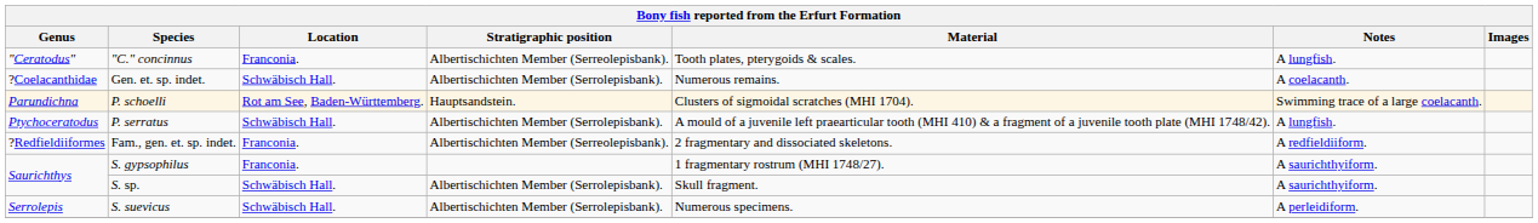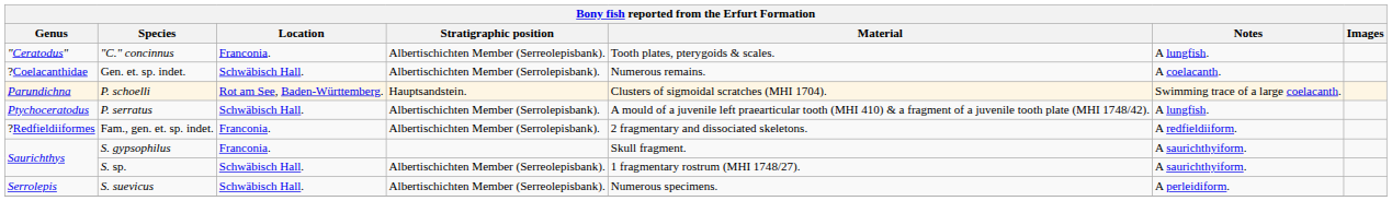Fam., gen. et. sp. indet. | Stratigraphic position: Albertischichten Member (Serreolepisbank). -> Albertischichten Member (Serrolepisbank).
S. gypsophilus | Material: 1 fragmentary rostrum (MHI 1748/27). -> Skull fragment.
S. sp. | Stratigraphic position: Albertischichten Member (Serrolepisbank). -> Albertischichten Member (Serreolepisbank).
S. sp. | Material: Skull fragment. -> 1 fragmentary rostrum (MHI 1748/27).
S. suevicus | Stratigraphic position: Albertischichten Member (Serrolepisbank). -> Albertischichten Member (Serreolepisbank).
